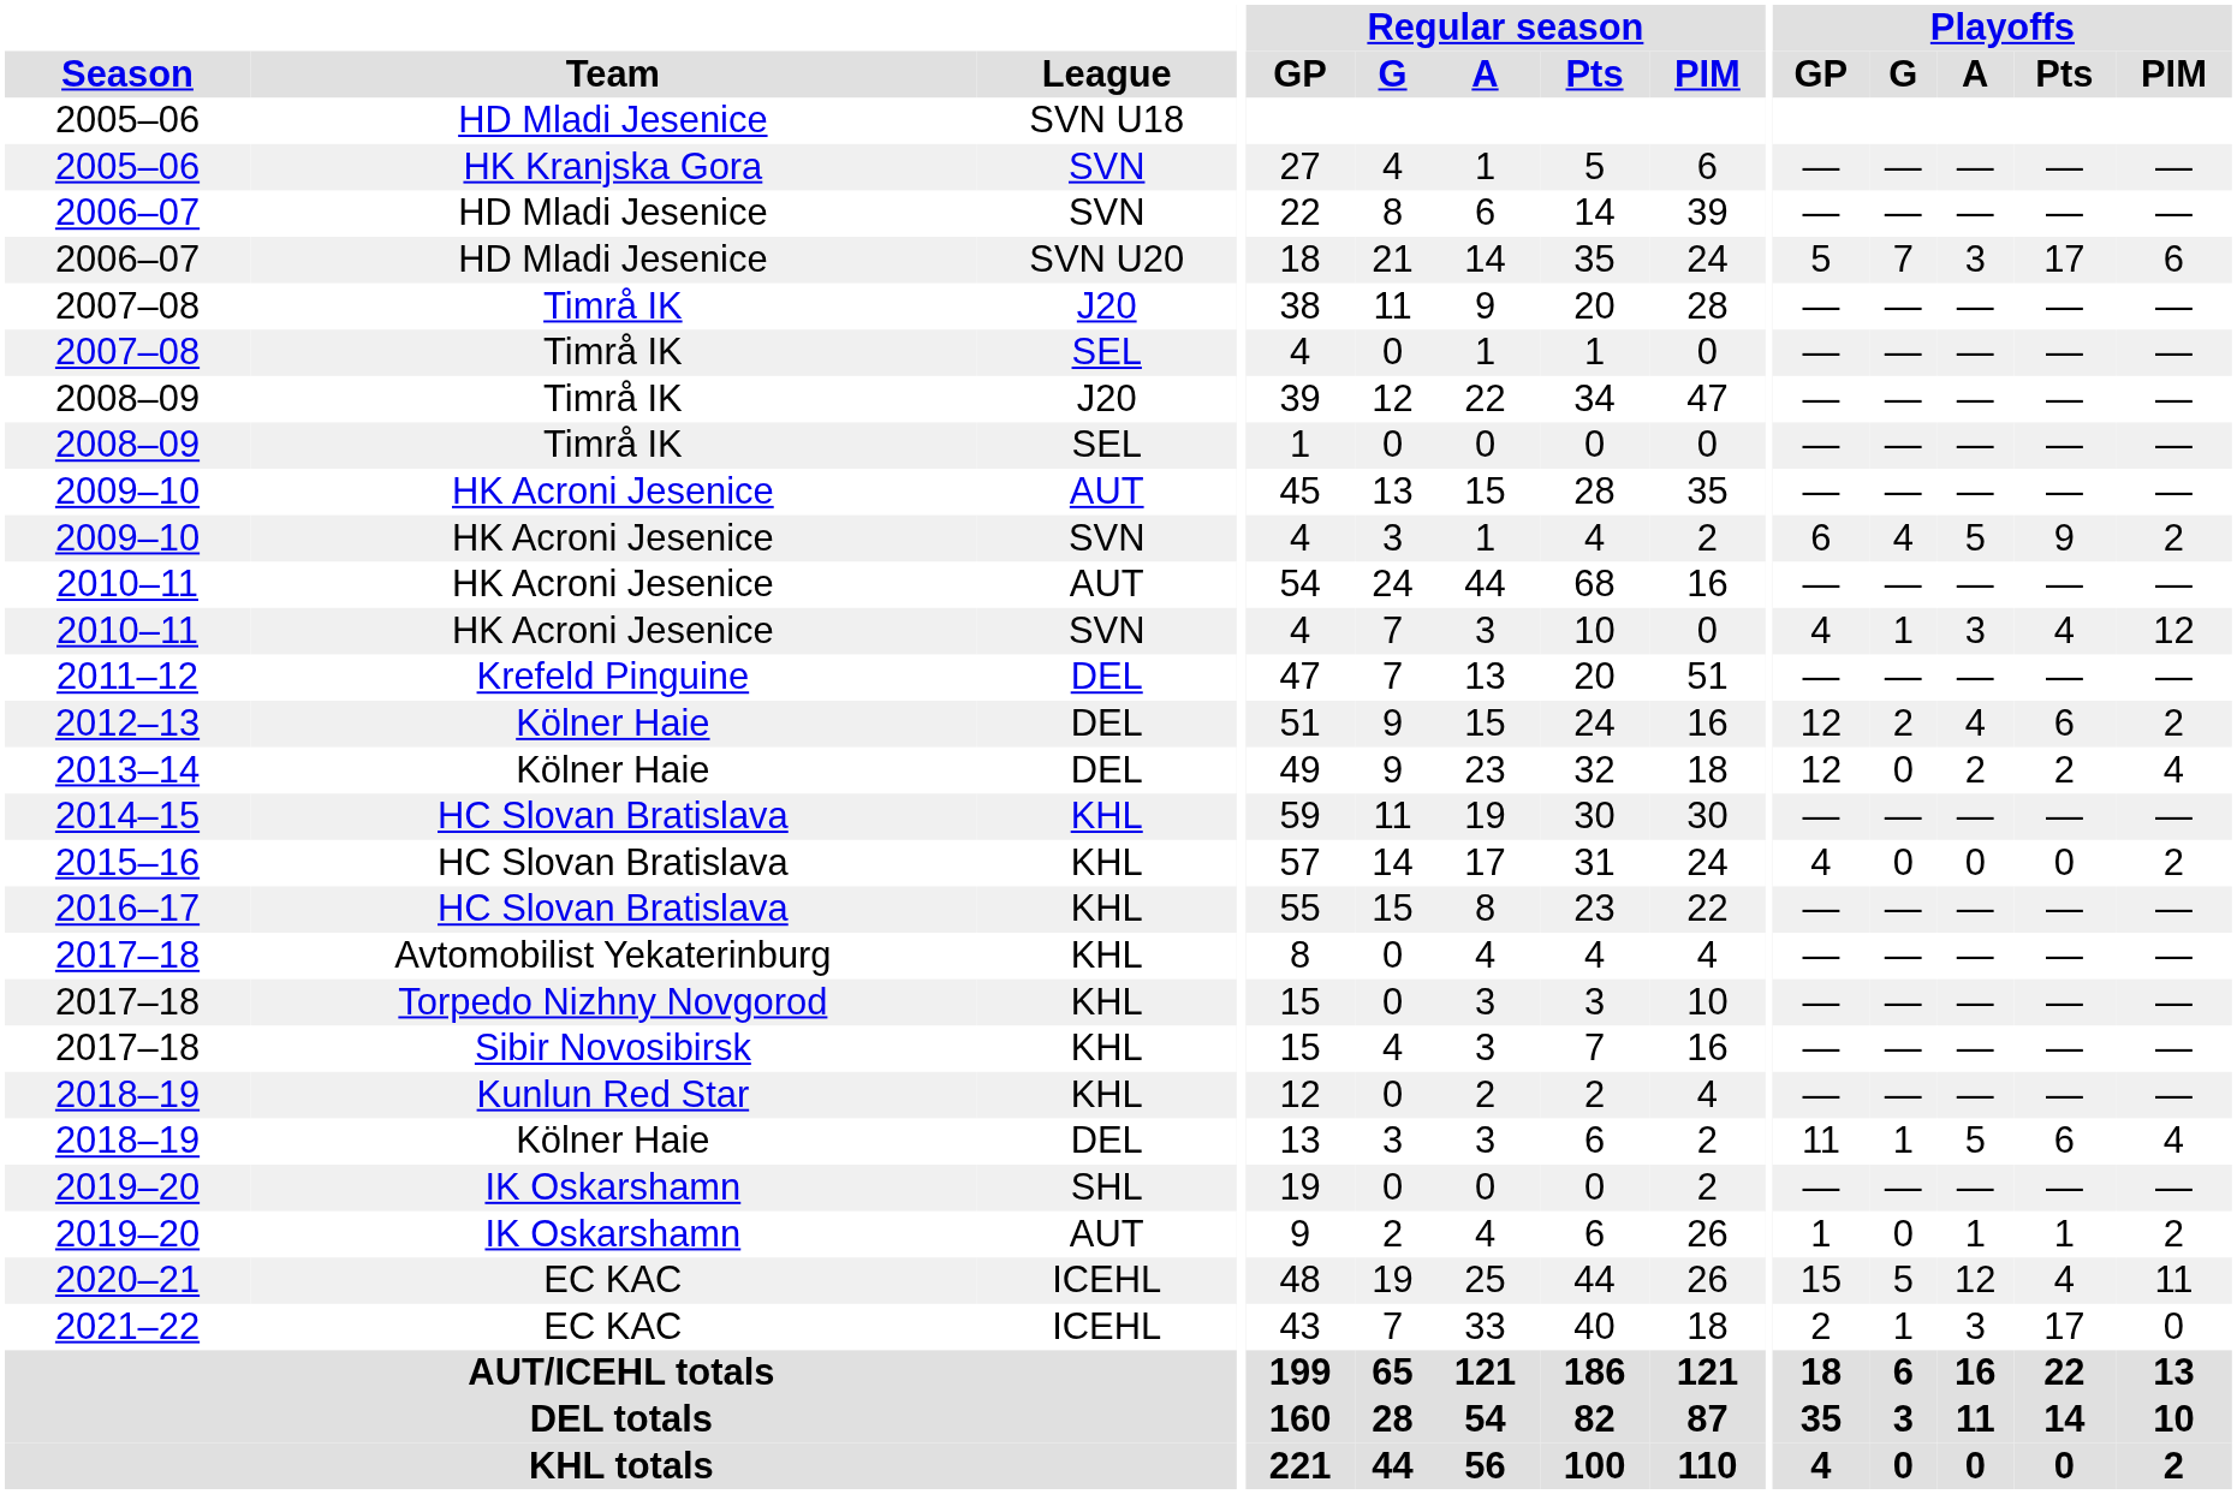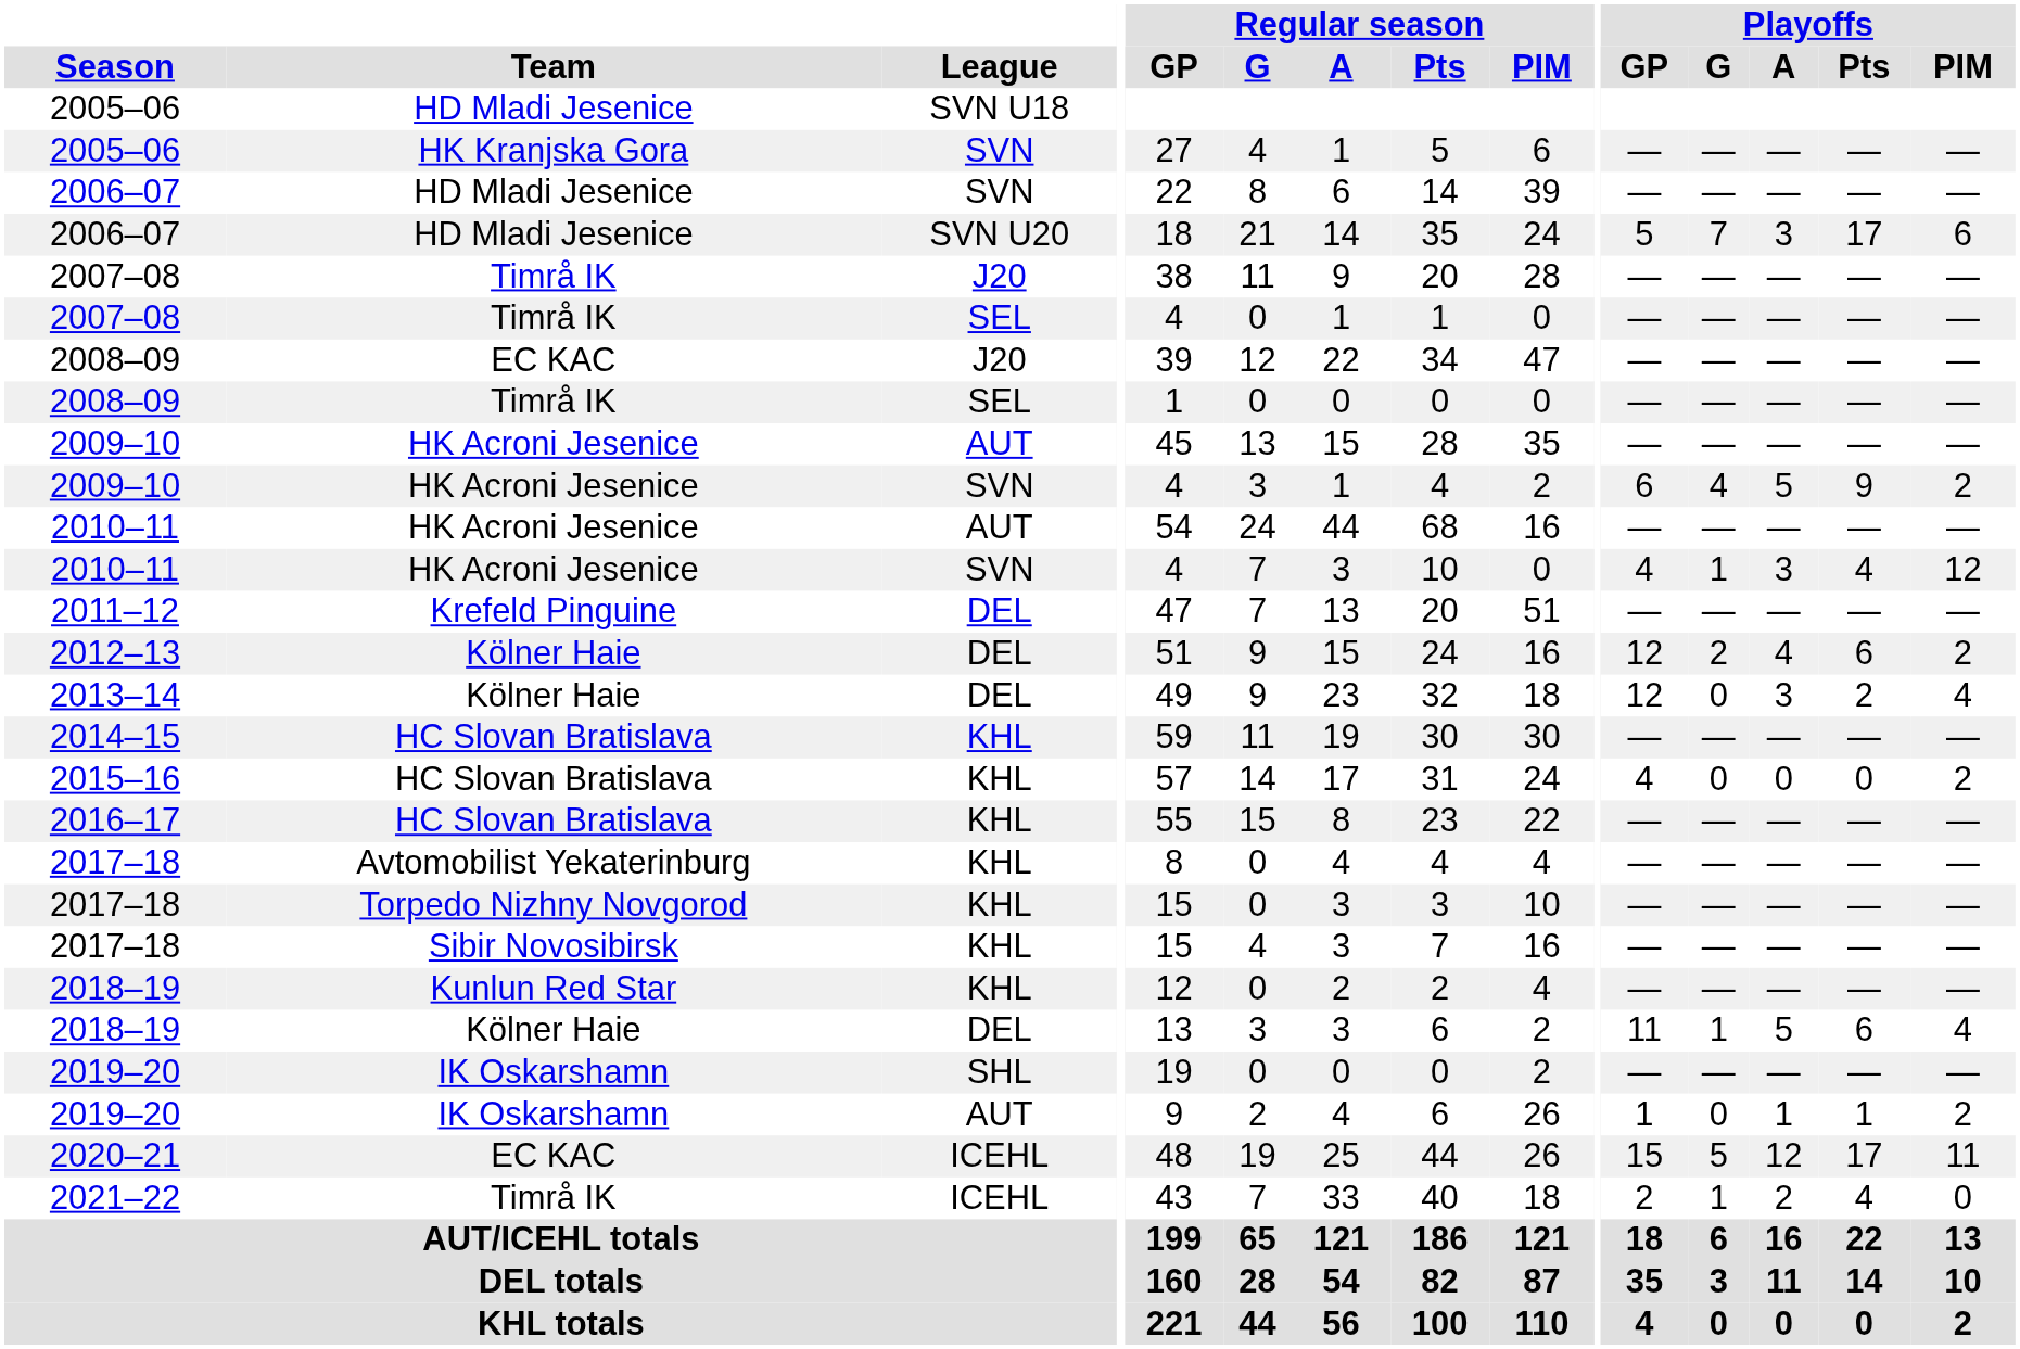2008–09 / J20 | Team: Timrå IK -> EC KAC
2013–14 | Playoffs / A: 2 -> 3
2020–21 | Playoffs / Pts: 4 -> 17
2021–22 | Team: EC KAC -> Timrå IK
2021–22 | Playoffs / A: 3 -> 2
2021–22 | Playoffs / Pts: 17 -> 4
